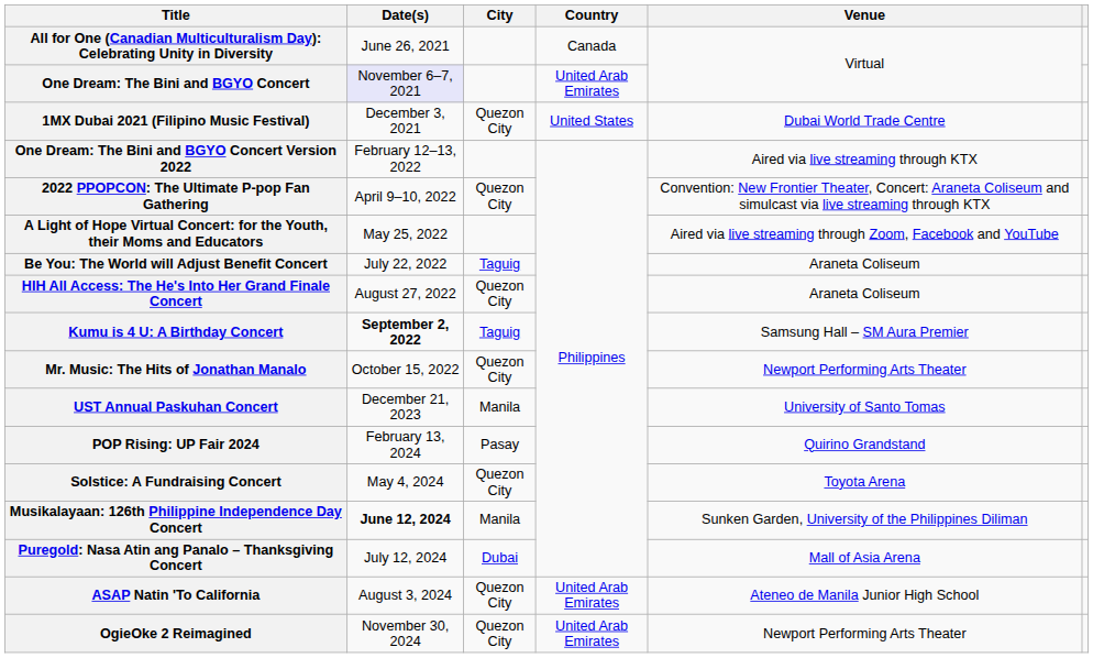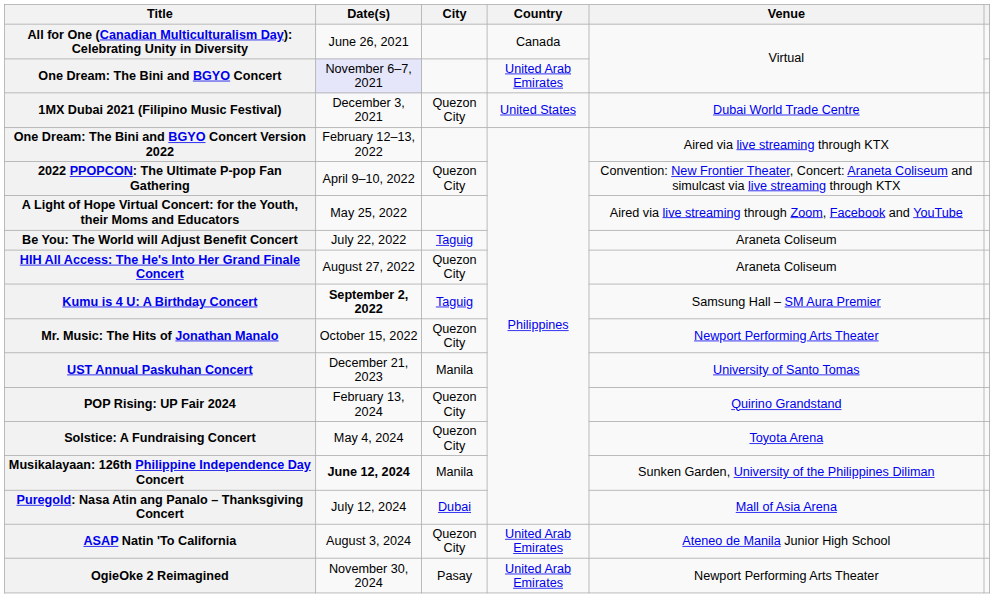POP Rising: UP Fair 2024 | City: Pasay -> Quezon City
OgieOke 2 Reimagined | City: Quezon City -> Pasay
